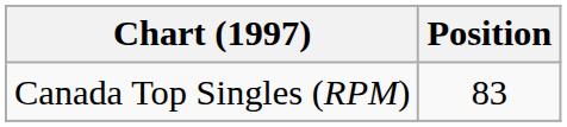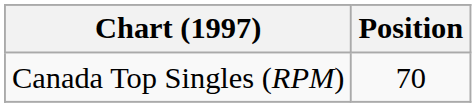Canada Top Singles (RPM) | Position: 83 -> 70
